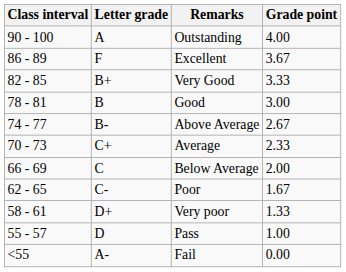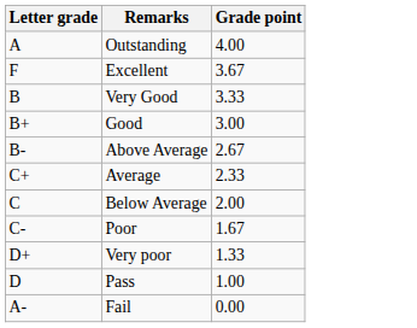- column: Class interval | 90 - 100 | 86 - 89 | 82 - 85 | 78 - 81 | 74 - 77 | 70 - 73 | 66 - 69 | 62 - 65 | 58 - 61 | 55 - 57 | <55
Very Good | Letter grade: B+ -> B
Good | Letter grade: B -> B+
